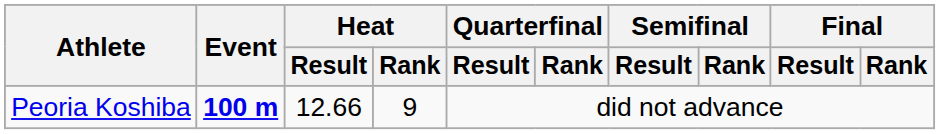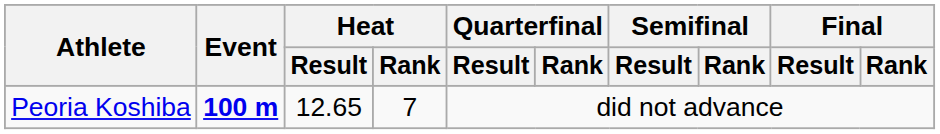Peoria Koshiba | Heat / Result: 12.66 -> 12.65
Peoria Koshiba | Heat / Rank: 9 -> 7
